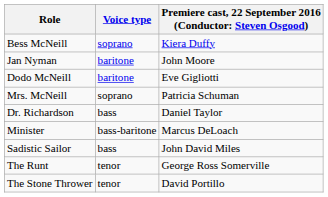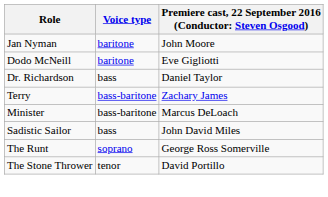- row: Bess McNeill | soprano | Kiera Duffy
- row: Mrs. McNeill | soprano | Patricia Schuman
+ row: Terry | bass-baritone | Zachary James
The Runt | Voice type: tenor -> soprano
